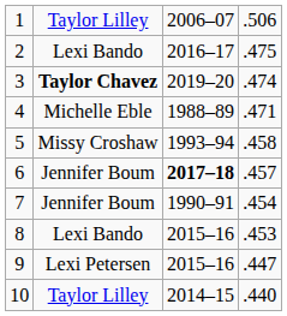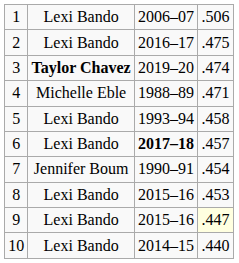1 | column 2: Taylor Lilley -> Lexi Bando
5 | column 2: Missy Croshaw -> Lexi Bando
6 | column 2: Jennifer Boum -> Lexi Bando
9 | column 2: Lexi Petersen -> Lexi Bando
9 | column 4: no background -> lightyellow background
10 | column 2: Taylor Lilley -> Lexi Bando
